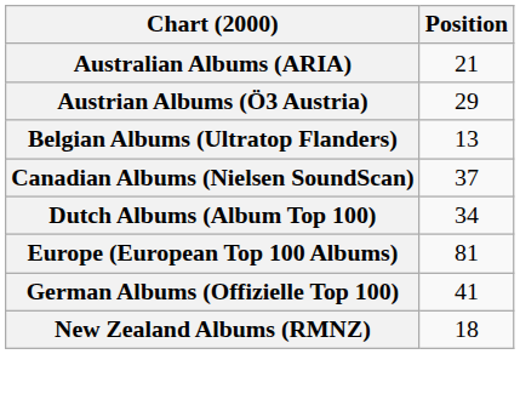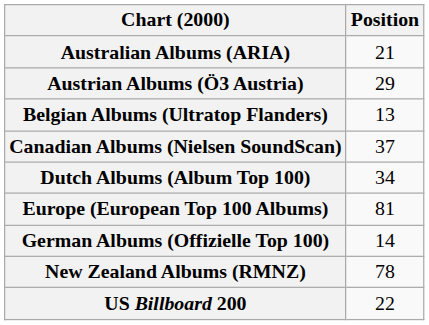German Albums (Offizielle Top 100) | Position: 41 -> 14
New Zealand Albums (RMNZ) | Position: 18 -> 78
+ row: US Billboard 200 | 22
